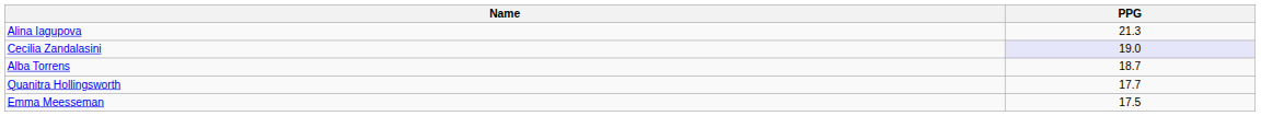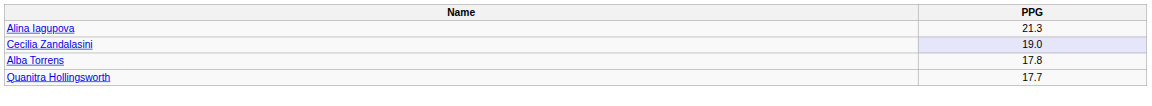Alba Torrens | PPG: 18.7 -> 17.8
- row: Emma Meesseman | 17.5
